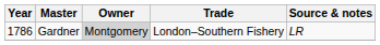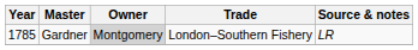Gardner | Year: 1786 -> 1785
